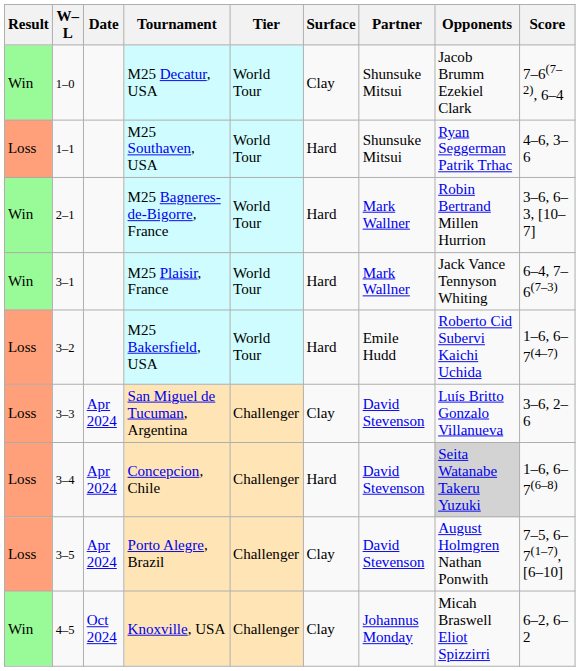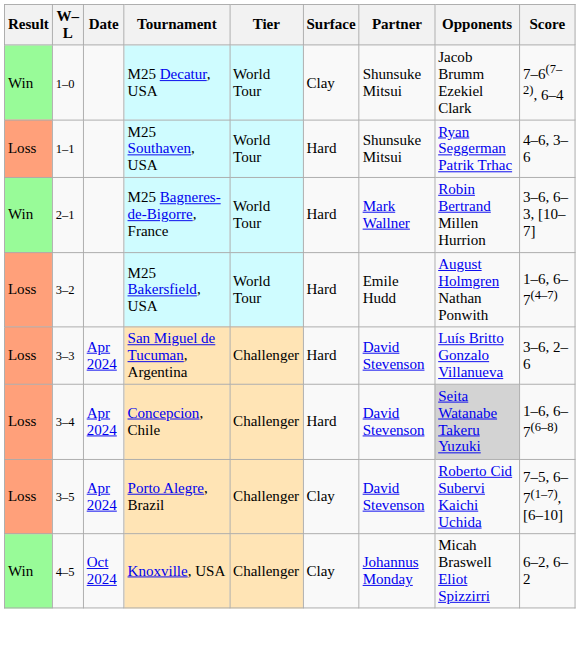- row: Win | 3–1 | M25 Plaisir, France | World Tour | Hard | Mark Wallner | Jack Vance Tennyson Whiting | 6–4, 7–6(7–3)
M25 Bakersfield, USA | Opponents: Roberto Cid Subervi Kaichi Uchida -> August Holmgren Nathan Ponwith
San Miguel de Tucuman, Argentina | Surface: Clay -> Hard
Porto Alegre, Brazil | Opponents: August Holmgren Nathan Ponwith -> Roberto Cid Subervi Kaichi Uchida
